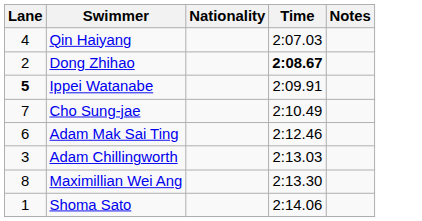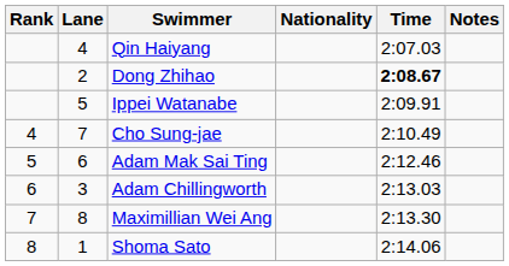+ column: Rank | 4 | 5 | 6 | 7 | 8
Ippei Watanabe | Lane: bold -> normal
